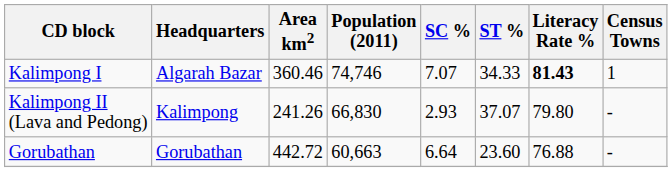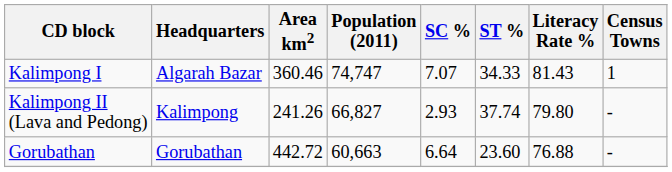Kalimpong I | Population (2011): 74,746 -> 74,747
Kalimpong I | Literacy Rate %: bold -> normal
Kalimpong II (Lava and Pedong) | Population (2011): 66,830 -> 66,827
Kalimpong II (Lava and Pedong) | ST %: 37.07 -> 37.74
